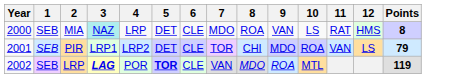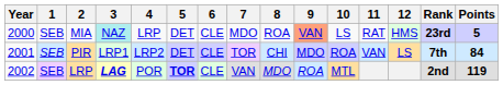+ column: Rank | 23rd | 7th | 2nd
MIA | 9: no background -> lightsalmon background
MIA | Points: 8 -> 5
PIR | Points: 79 -> 84
